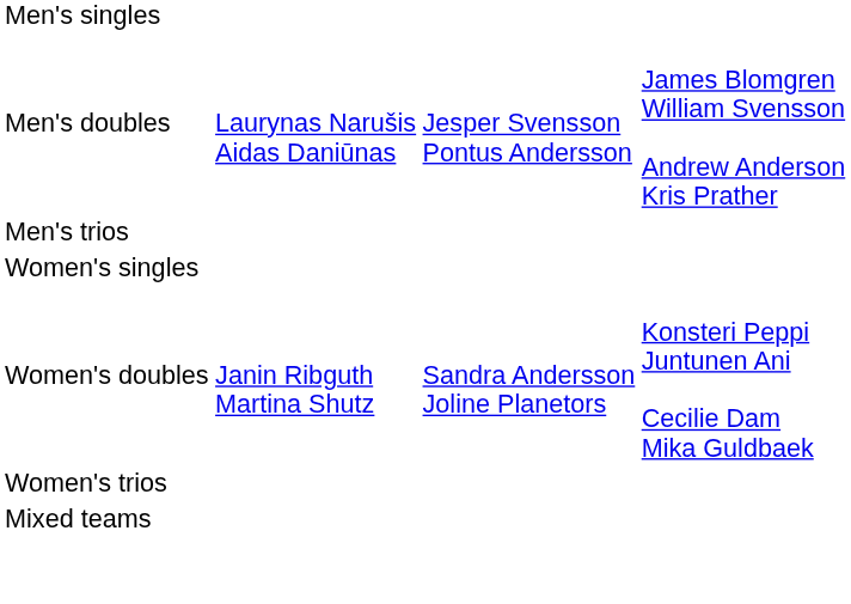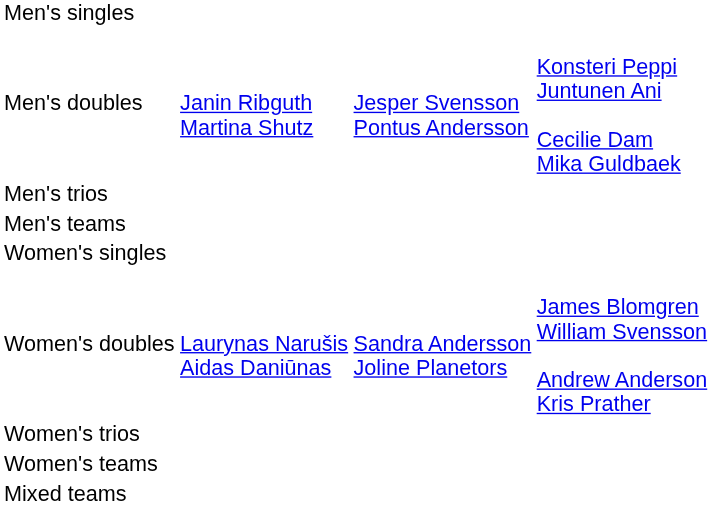Men's doubles | column 2: Laurynas Narušis Aidas Daniūnas -> Janin Ribguth Martina Shutz
Men's doubles | column 4: James Blomgren William Svensson Andrew Anderson Kris Prather -> Konsteri Peppi Juntunen Ani Cecilie Dam Mika Guldbaek
+ row: Men's teams
Women's doubles | column 2: Janin Ribguth Martina Shutz -> Laurynas Narušis Aidas Daniūnas
Women's doubles | column 4: Konsteri Peppi Juntunen Ani Cecilie Dam Mika Guldbaek -> James Blomgren William Svensson Andrew Anderson Kris Prather
+ row: Women's teams
